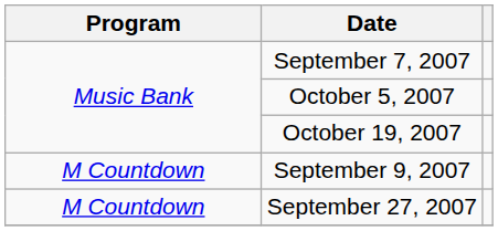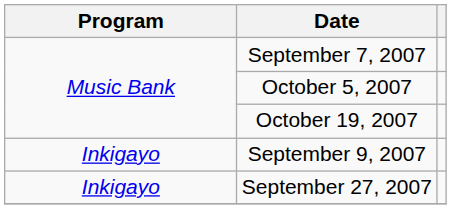September 9, 2007 | Program: M Countdown -> Inkigayo
September 27, 2007 | Program: M Countdown -> Inkigayo
